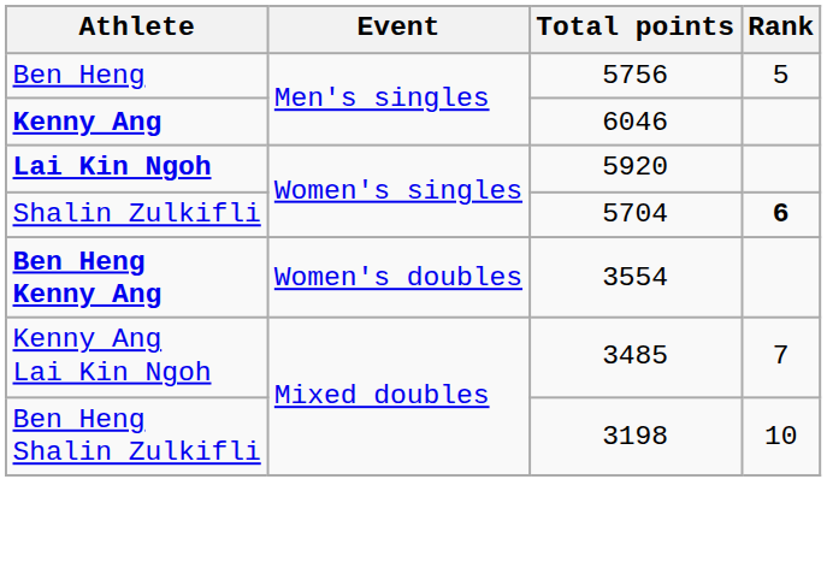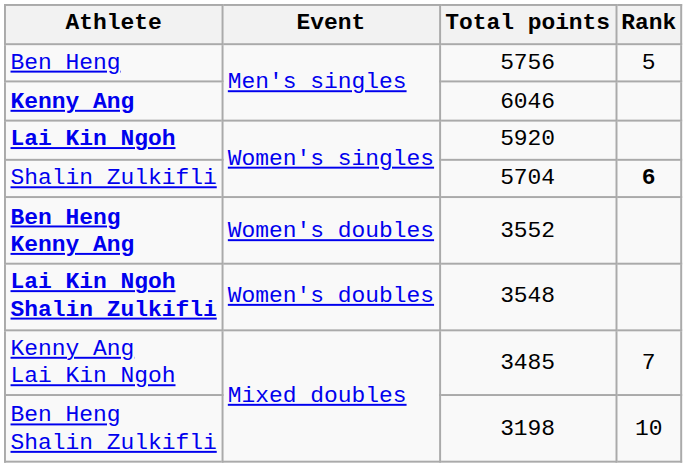Ben Heng Kenny Ang | Total points: 3554 -> 3552
+ row: Lai Kin Ngoh Shalin Zulkifli | Women's doubles | 3548
